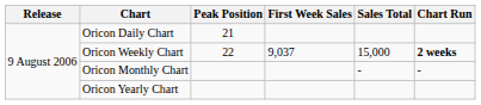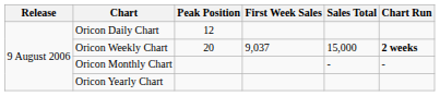Oricon Daily Chart | Peak Position: 21 -> 12
Oricon Weekly Chart | Peak Position: 22 -> 20
